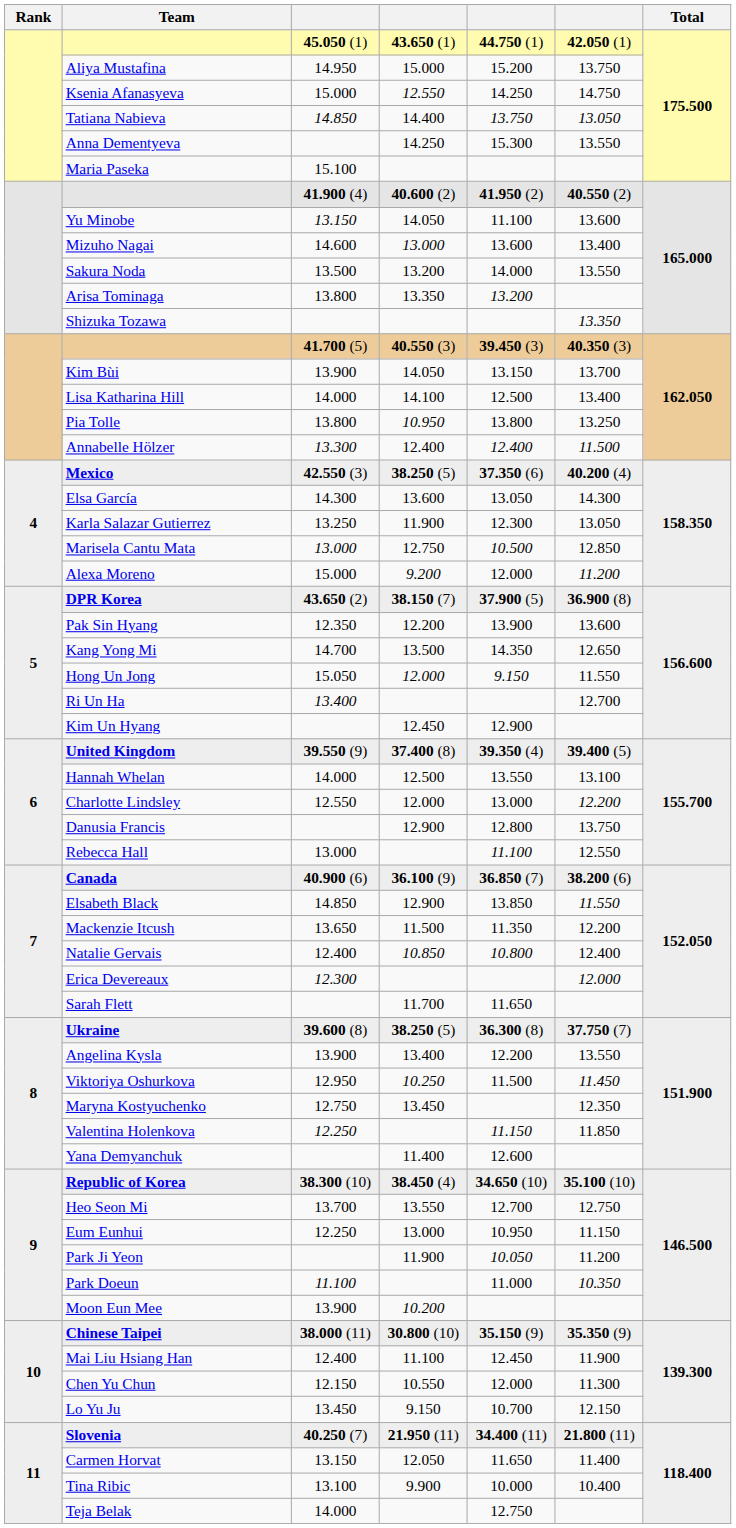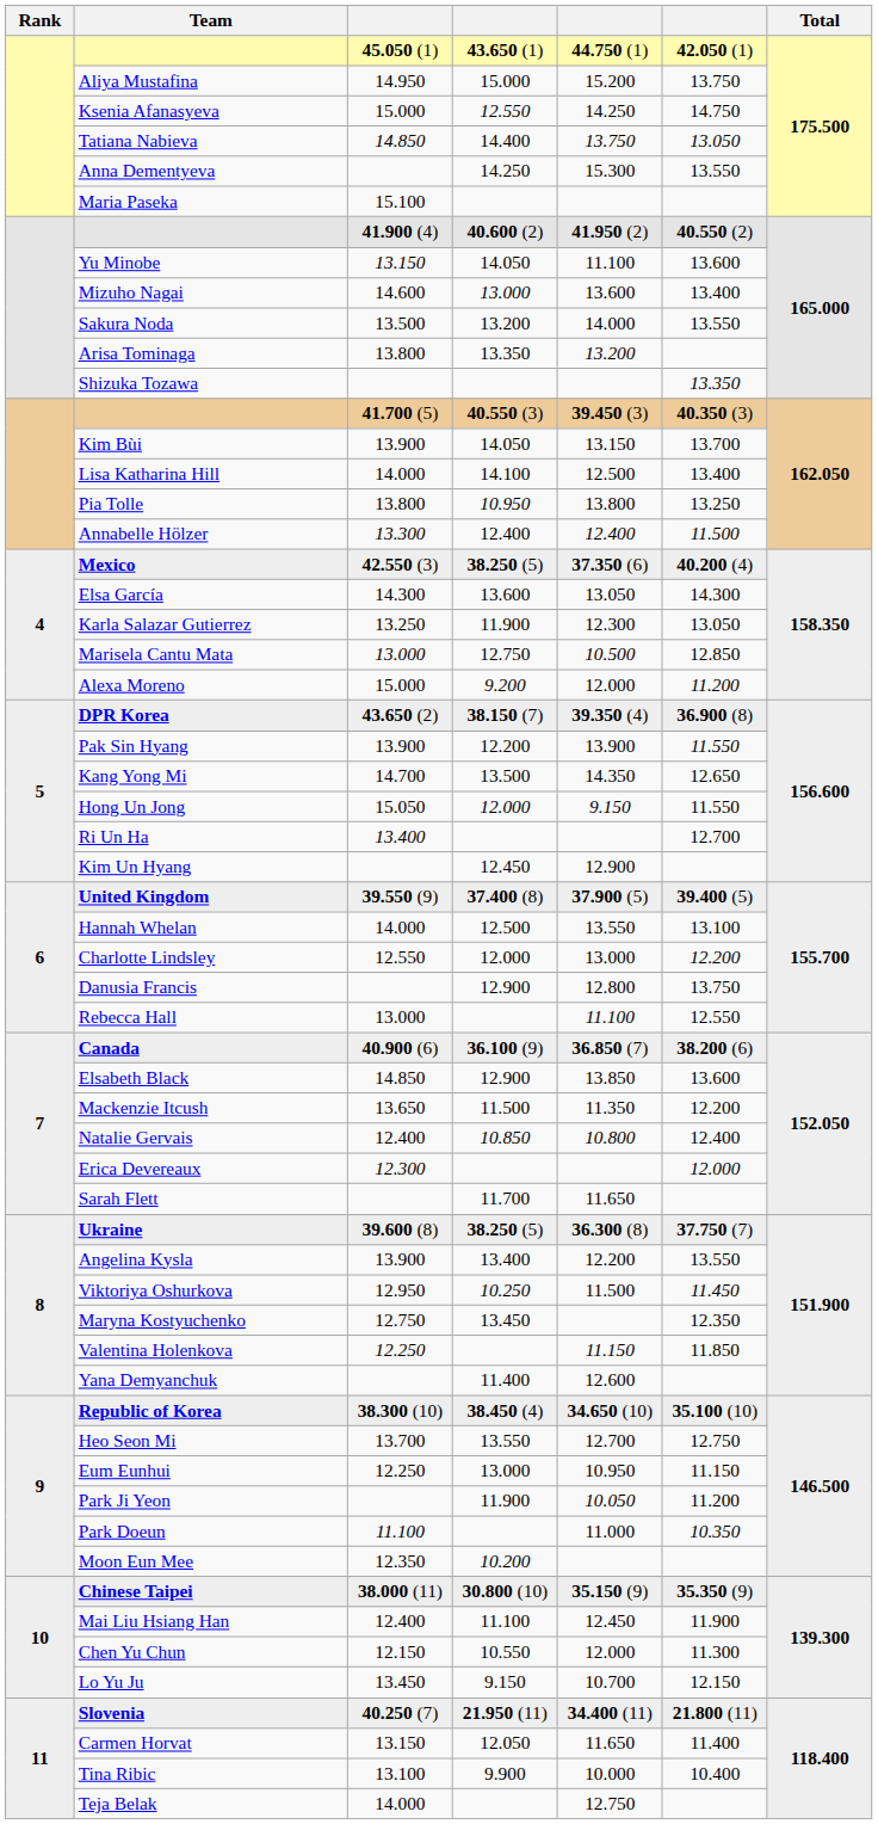DPR Korea | column 5: 37.900 (5) -> 39.350 (4)
Pak Sin Hyang | column 3: 12.350 -> 13.900
Pak Sin Hyang | column 6: 13.600 -> 11.550
United Kingdom | column 5: 39.350 (4) -> 37.900 (5)
Elsabeth Black | column 6: 11.550 -> 13.600
Moon Eun Mee | column 3: 13.900 -> 12.350
